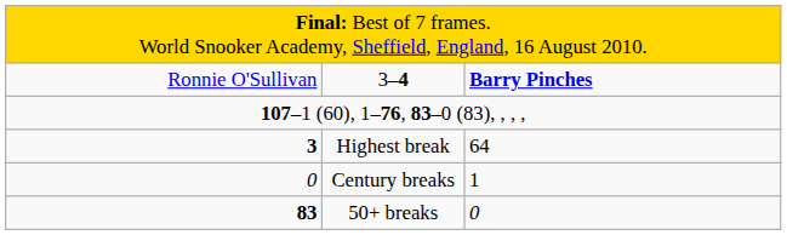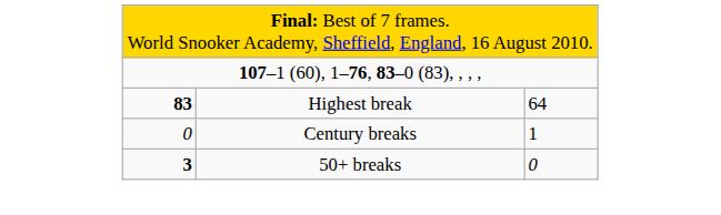- row: Ronnie O'Sullivan | 3–4 | Barry Pinches
Highest break | column 1: 3 -> 83
50+ breaks | column 1: 83 -> 3
